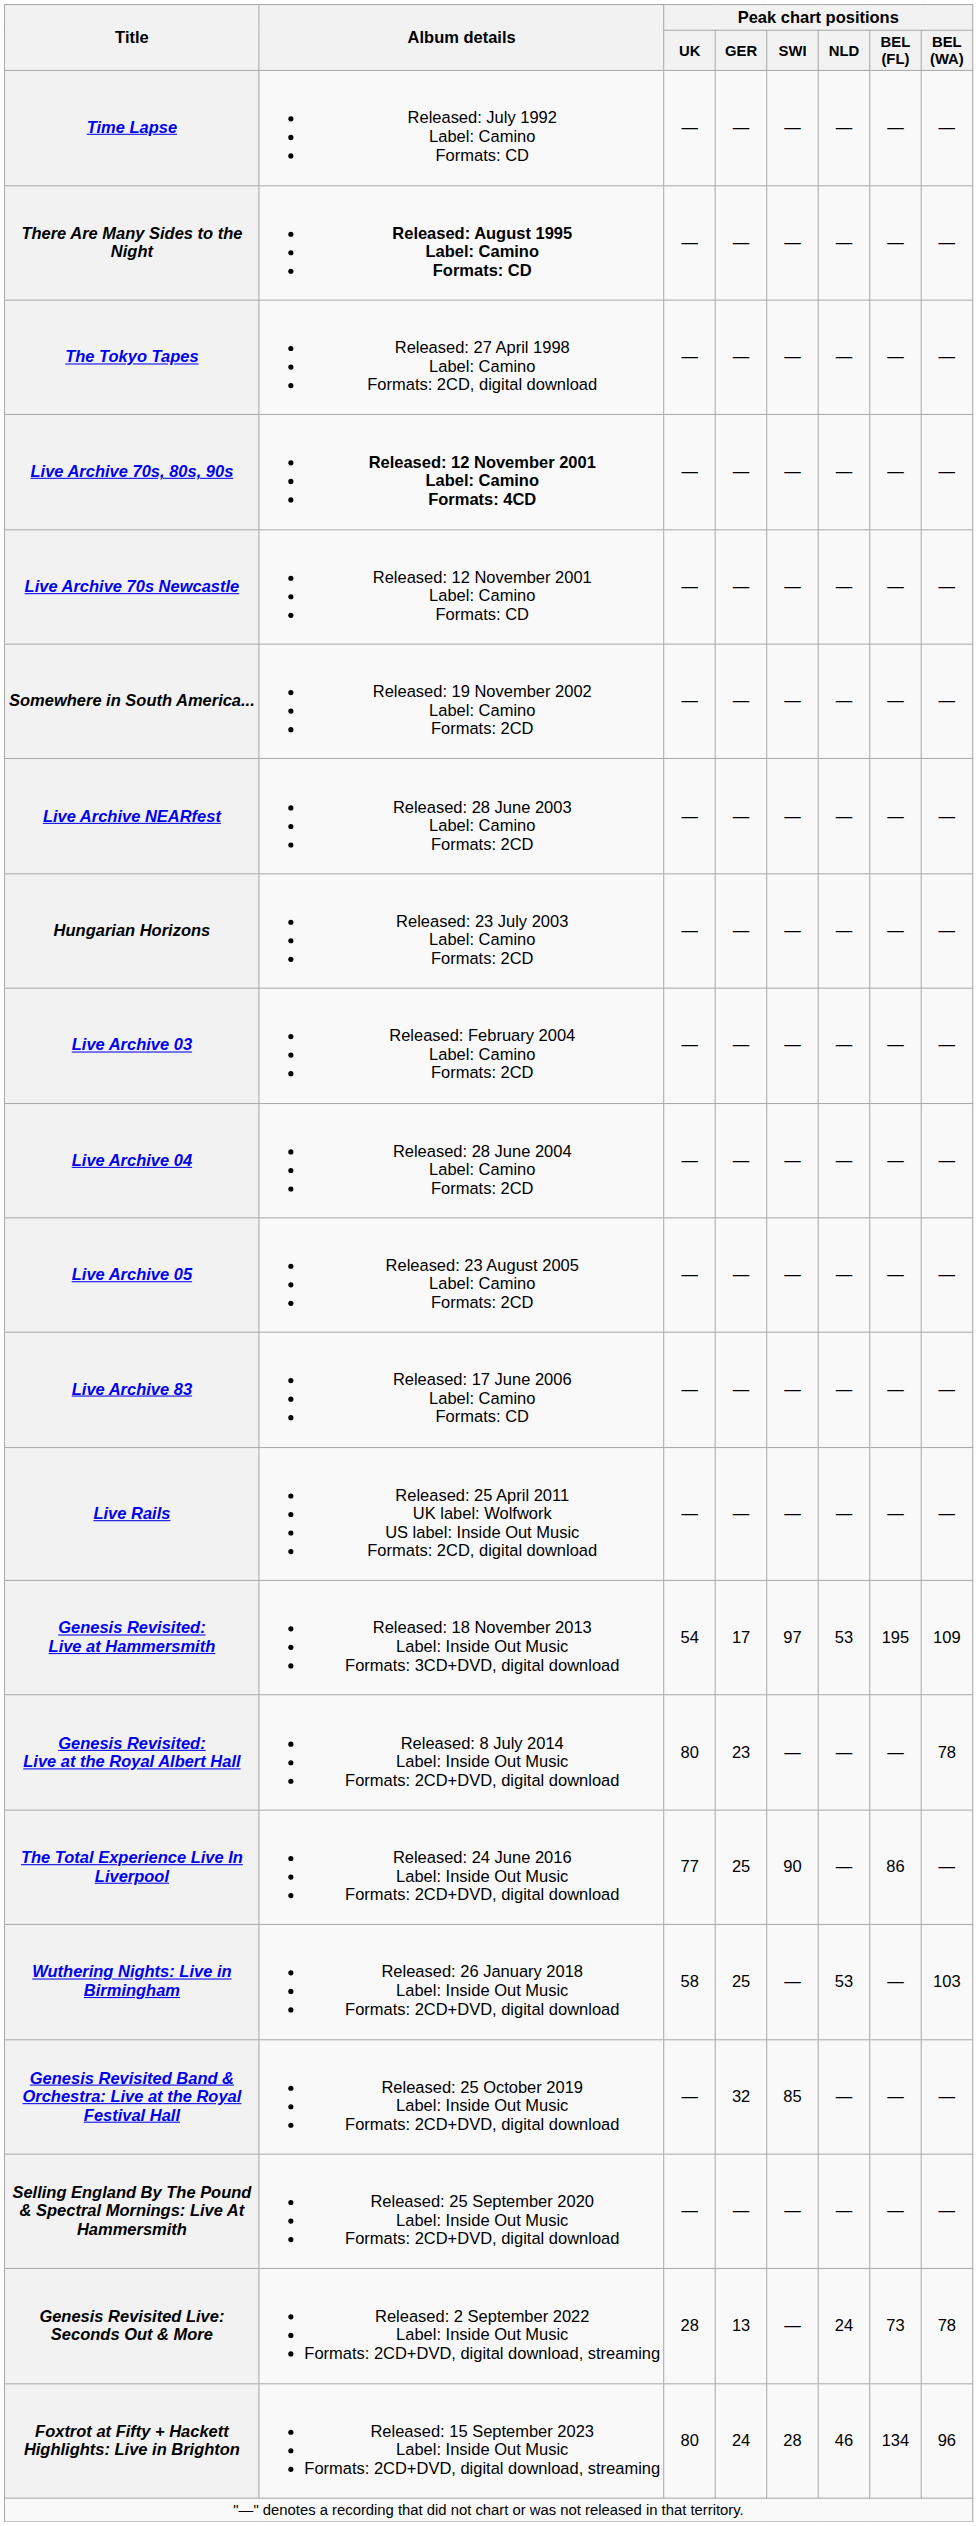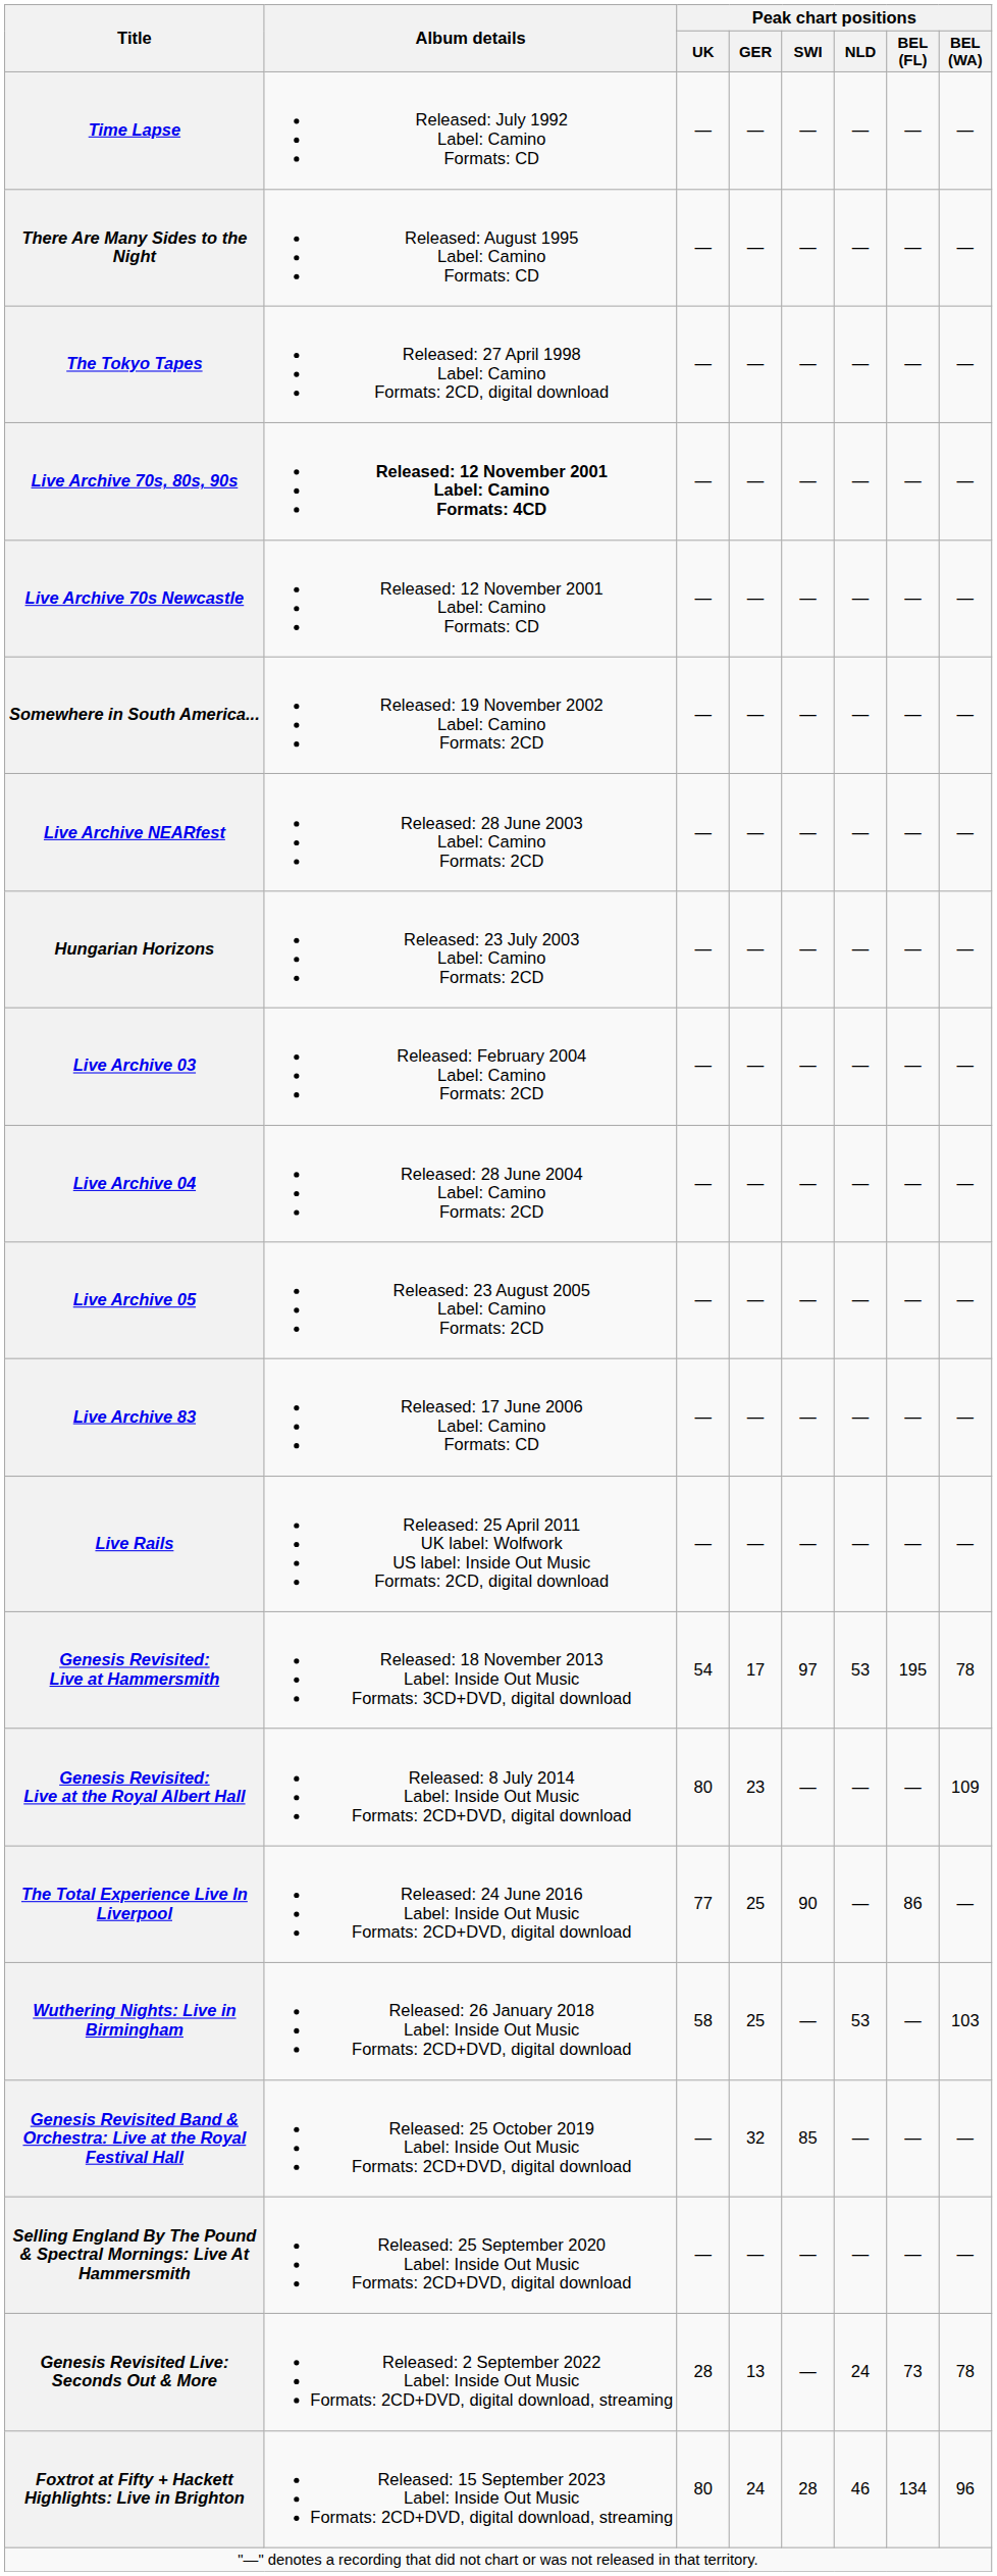There Are Many Sides to the Night | Album details: bold -> normal
Genesis Revisited: Live at Hammersmith | Peak chart positions / BEL (WA): 109 -> 78
Genesis Revisited: Live at the Royal Albert Hall | Peak chart positions / BEL (WA): 78 -> 109
